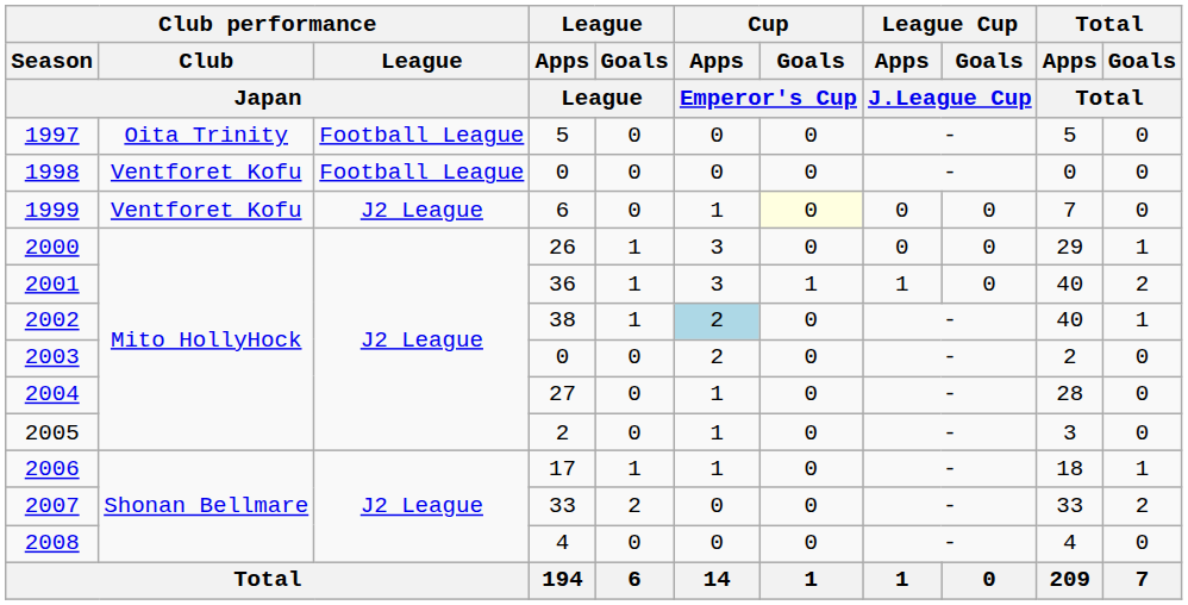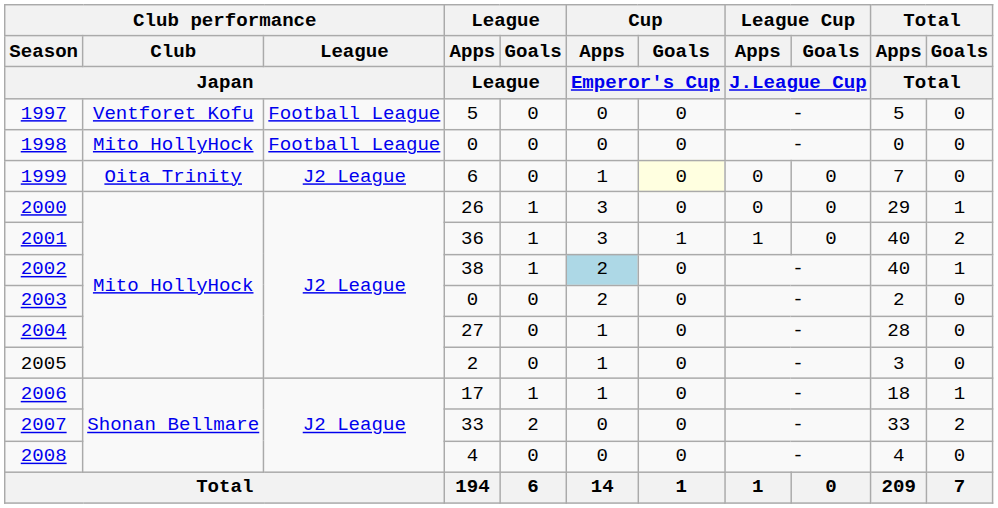1997 | Club performance / Club / Japan: Oita Trinity -> Ventforet Kofu
1998 | Club performance / Club / Japan: Ventforet Kofu -> Mito HollyHock
1999 | Club performance / Club / Japan: Ventforet Kofu -> Oita Trinity
